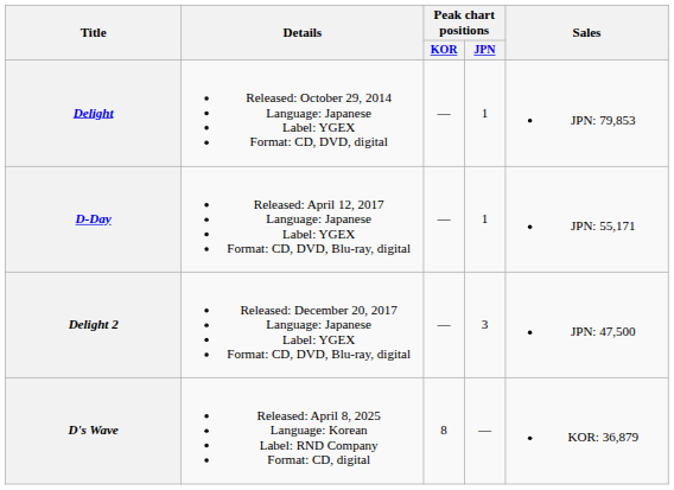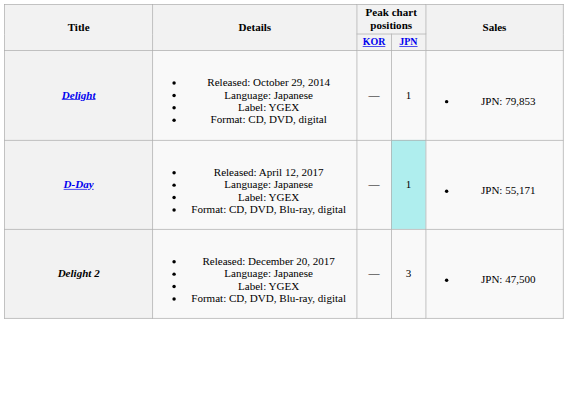D-Day | Peak chart positions / JPN: no background -> paleturquoise background
- row: D's Wave | Released: April 8, 2025 Language: Korean Label: RND Company Format: CD, digital | 8 | — | KOR: 36,879
